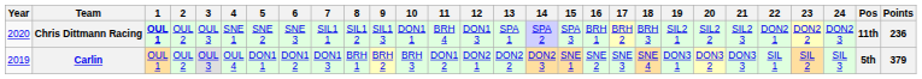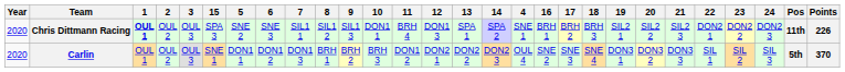columns swapped: 4 <-> 15
Chris Dittmann Racing | Points: 236 -> 226
Carlin | Year: 2019 -> 2020
Carlin | Points: 379 -> 370
